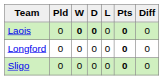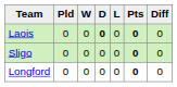Laois | W: bold -> normal
rows swapped: Sligo <-> Longford
